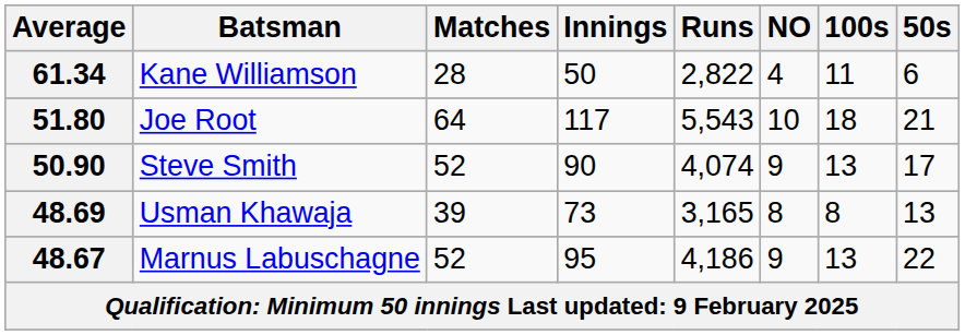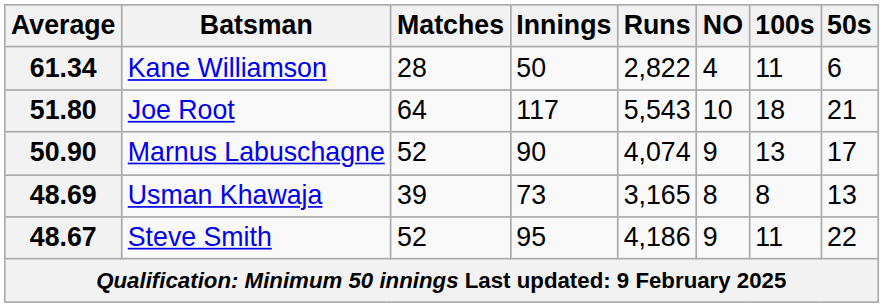50.90 | Batsman: Steve Smith -> Marnus Labuschagne
48.67 | Batsman: Marnus Labuschagne -> Steve Smith
48.67 | 100s: 13 -> 11
